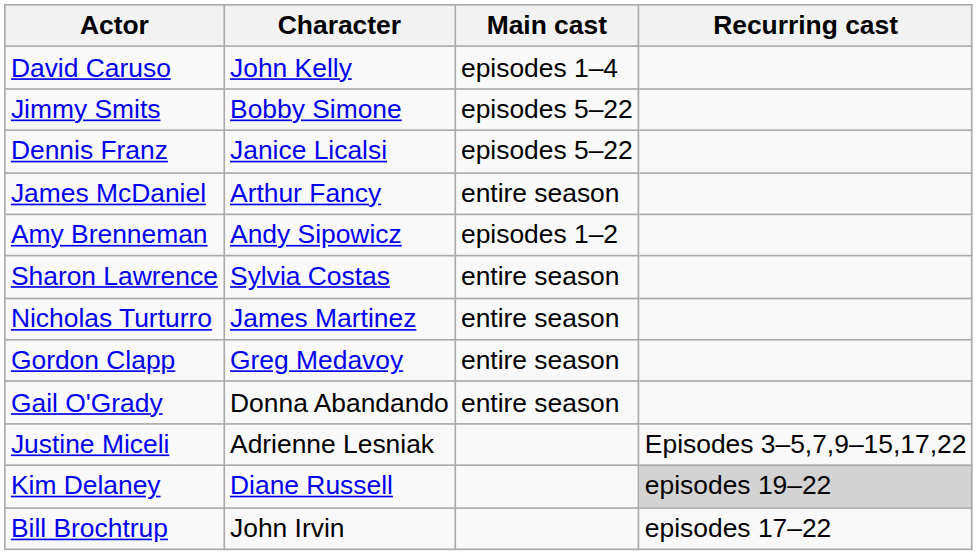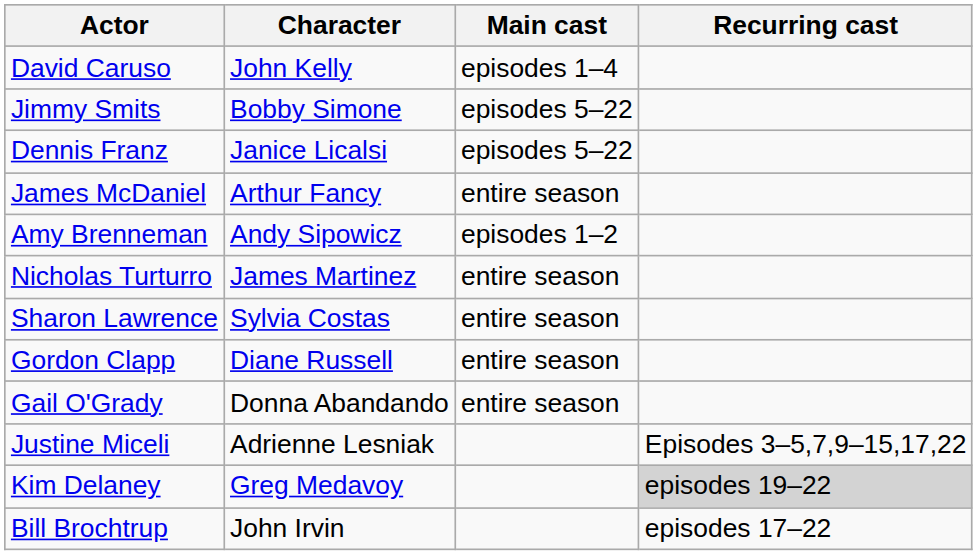rows swapped: Nicholas Turturro <-> Sharon Lawrence
Gordon Clapp | Character: Greg Medavoy -> Diane Russell
Kim Delaney | Character: Diane Russell -> Greg Medavoy
